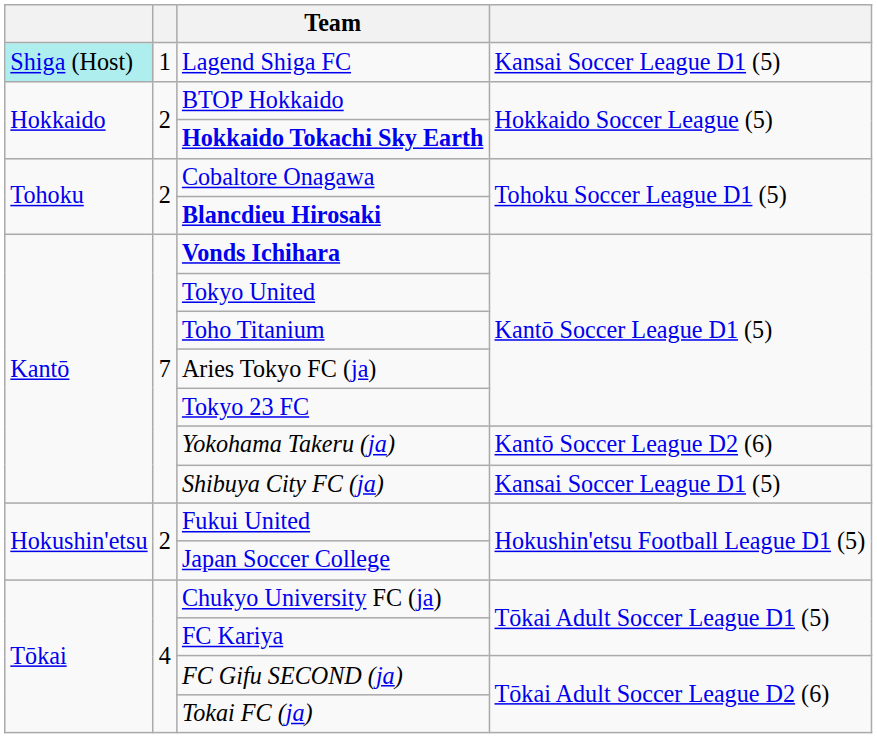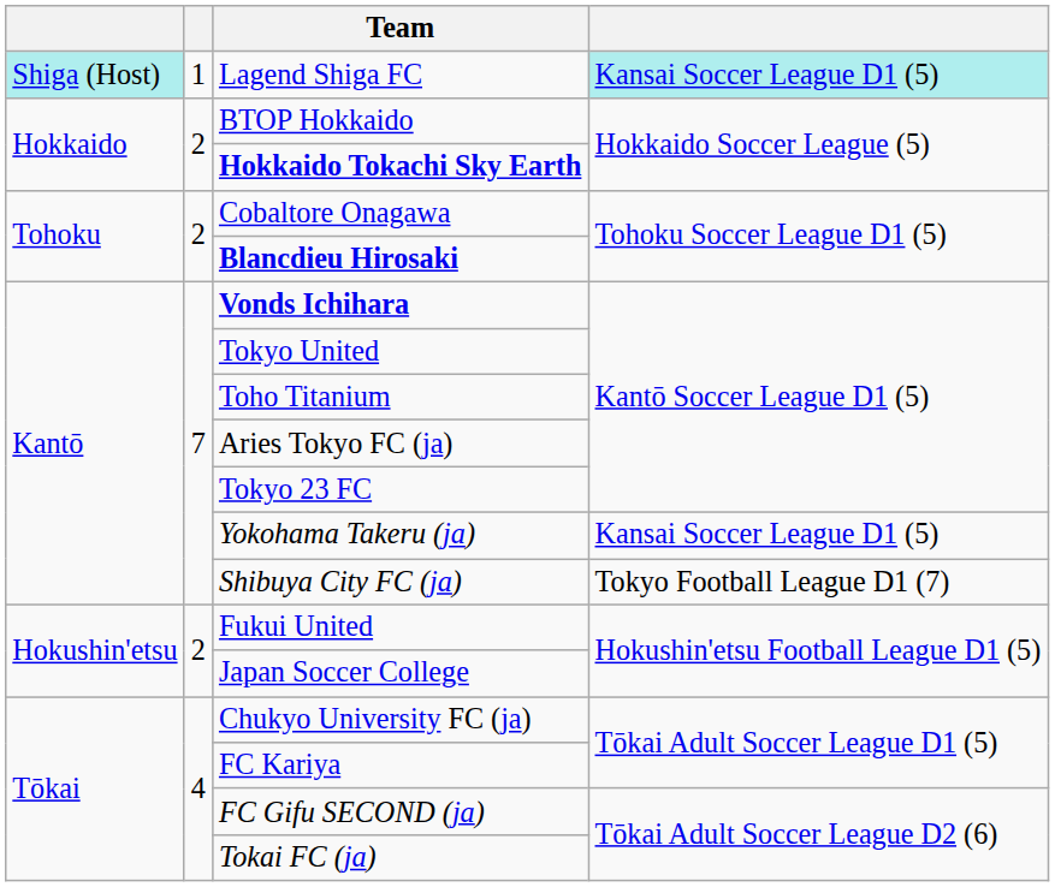Lagend Shiga FC | column 4: no background -> paleturquoise background
Yokohama Takeru (ja) | column 4: Kantō Soccer League D2 (6) -> Kansai Soccer League D1 (5)
Shibuya City FC (ja) | column 4: Kansai Soccer League D1 (5) -> Tokyo Football League D1 (7)
